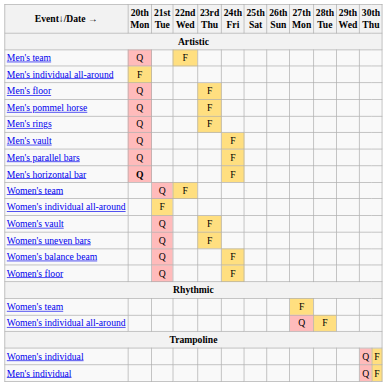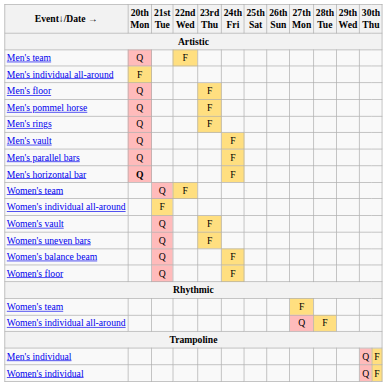rows swapped: Men's individual <-> Women's individual
